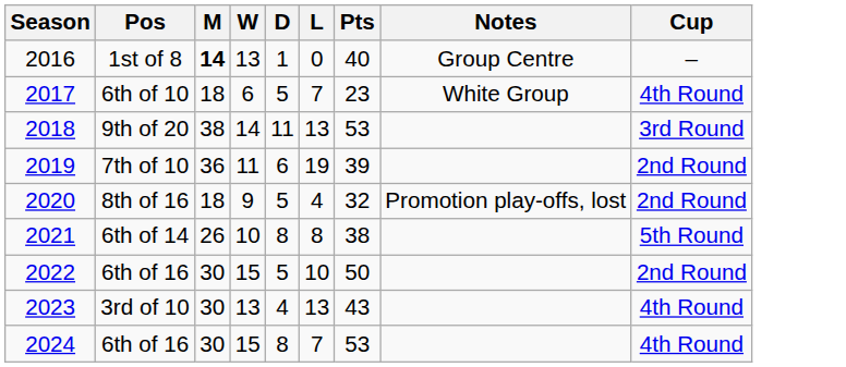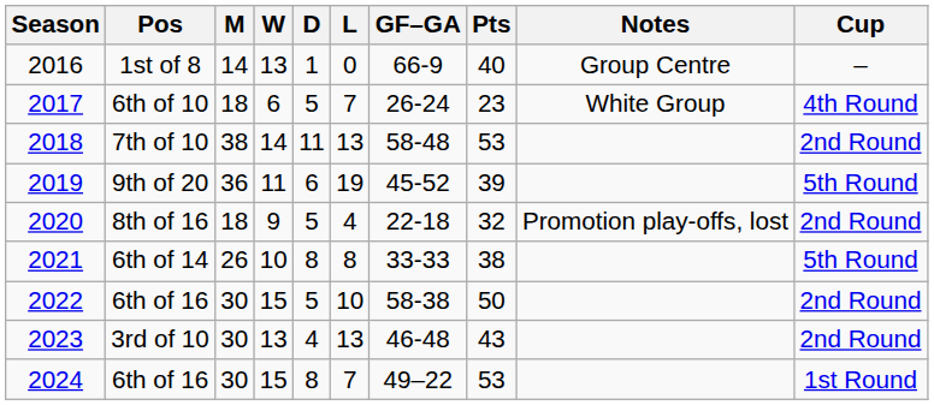+ column: GF–GA | 66-9 | 26-24 | 58-48 | 45-52 | 22-18 | 33-33 | 58-38 | 46-48 | 49–22
2016 | M: bold -> normal
2018 | Pos: 9th of 20 -> 7th of 10
2018 | Cup: 3rd Round -> 2nd Round
2019 | Pos: 7th of 10 -> 9th of 20
2019 | Cup: 2nd Round -> 5th Round
2023 | Cup: 4th Round -> 2nd Round
2024 | Cup: 4th Round -> 1st Round
